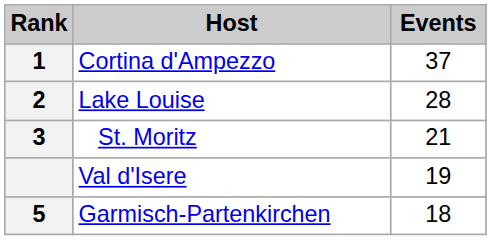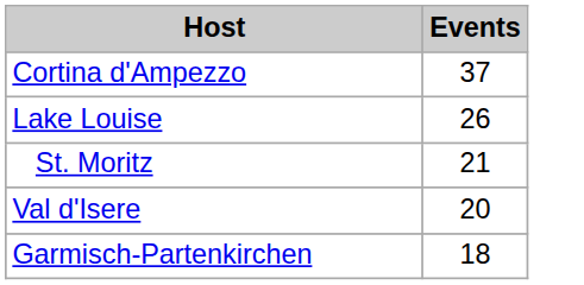- column: Rank | 1 | 2 | 3 | 5
Lake Louise | Events: 28 -> 26
Val d'Isere | Events: 19 -> 20
